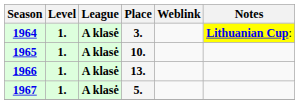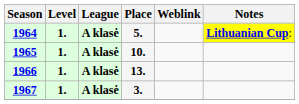1964 | Place: 3. -> 5.
1967 | Place: 5. -> 3.
